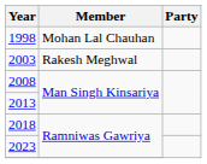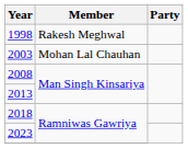1998 | Member: Mohan Lal Chauhan -> Rakesh Meghwal
2003 | Member: Rakesh Meghwal -> Mohan Lal Chauhan
